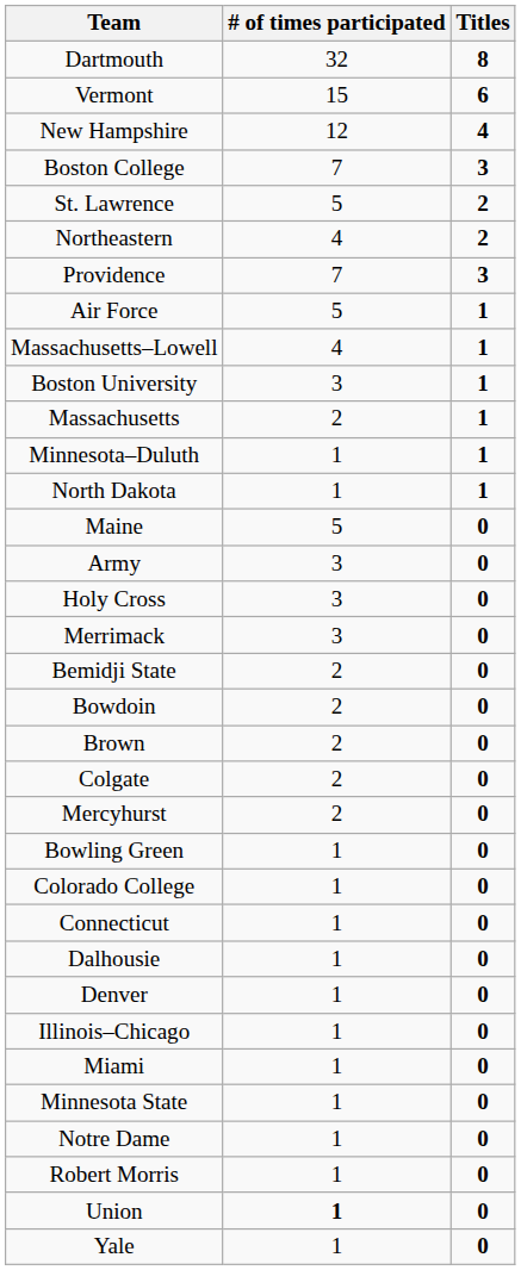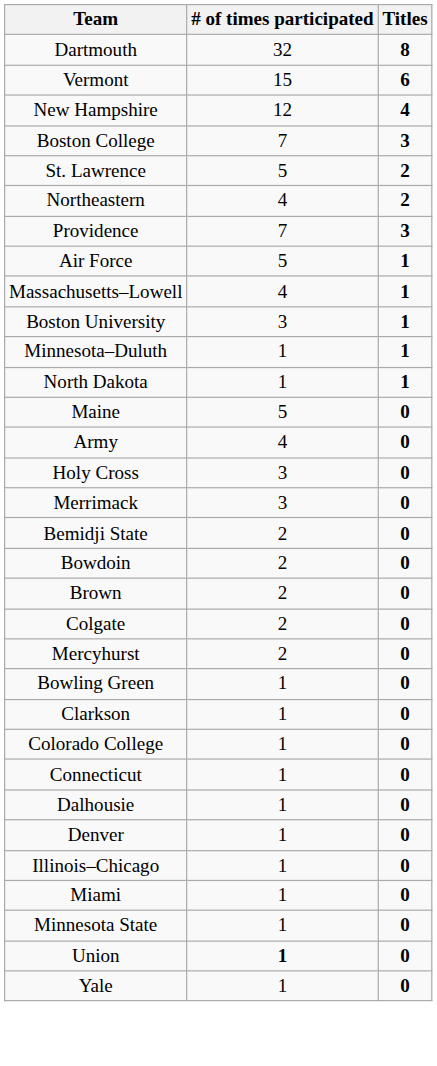- row: Massachusetts | 2 | 1
Army | # of times participated: 3 -> 4
+ row: Clarkson | 1 | 0
- row: Notre Dame | 1 | 0
- row: Robert Morris | 1 | 0
